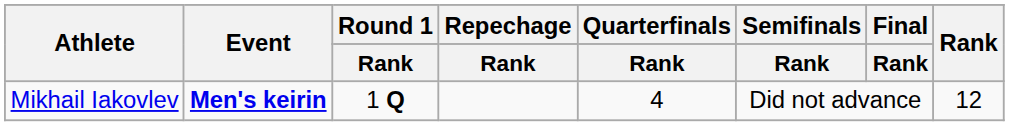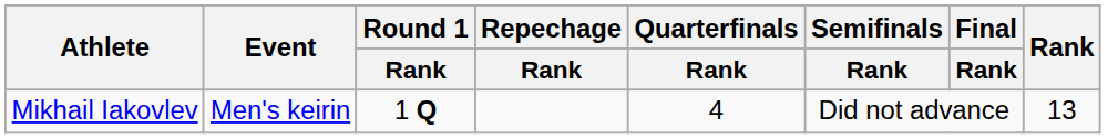Mikhail Iakovlev | Event: bold -> normal
Mikhail Iakovlev | Rank: 12 -> 13
